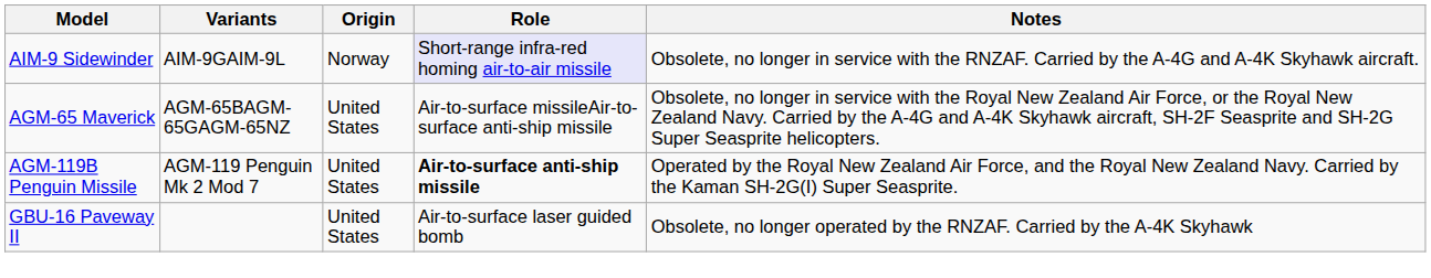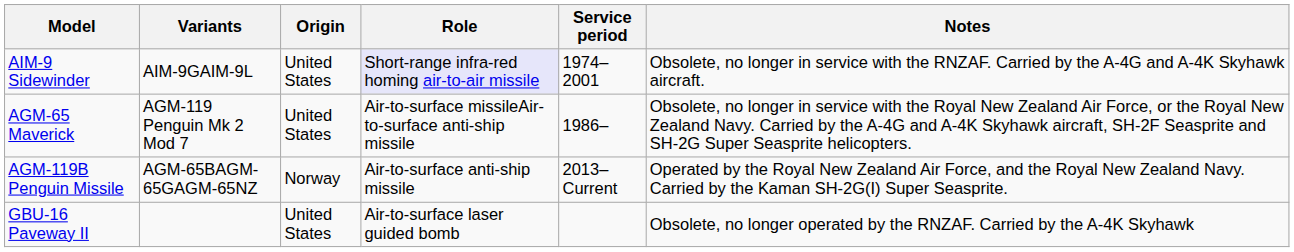+ column: Service period | 1974–2001 | 1986– | 2013–Current
AIM-9 Sidewinder | Origin: Norway -> United States
AGM-65 Maverick | Variants: AGM-65BAGM-65GAGM-65NZ -> AGM-119 Penguin Mk 2 Mod 7
AGM-119B Penguin Missile | Variants: AGM-119 Penguin Mk 2 Mod 7 -> AGM-65BAGM-65GAGM-65NZ
AGM-119B Penguin Missile | Origin: United States -> Norway
AGM-119B Penguin Missile | Role: bold -> normal
